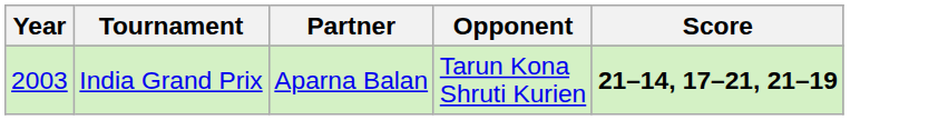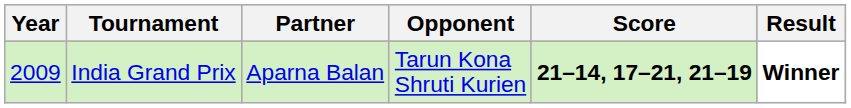+ column: Result | Winner
India Grand Prix | Year: 2003 -> 2009
